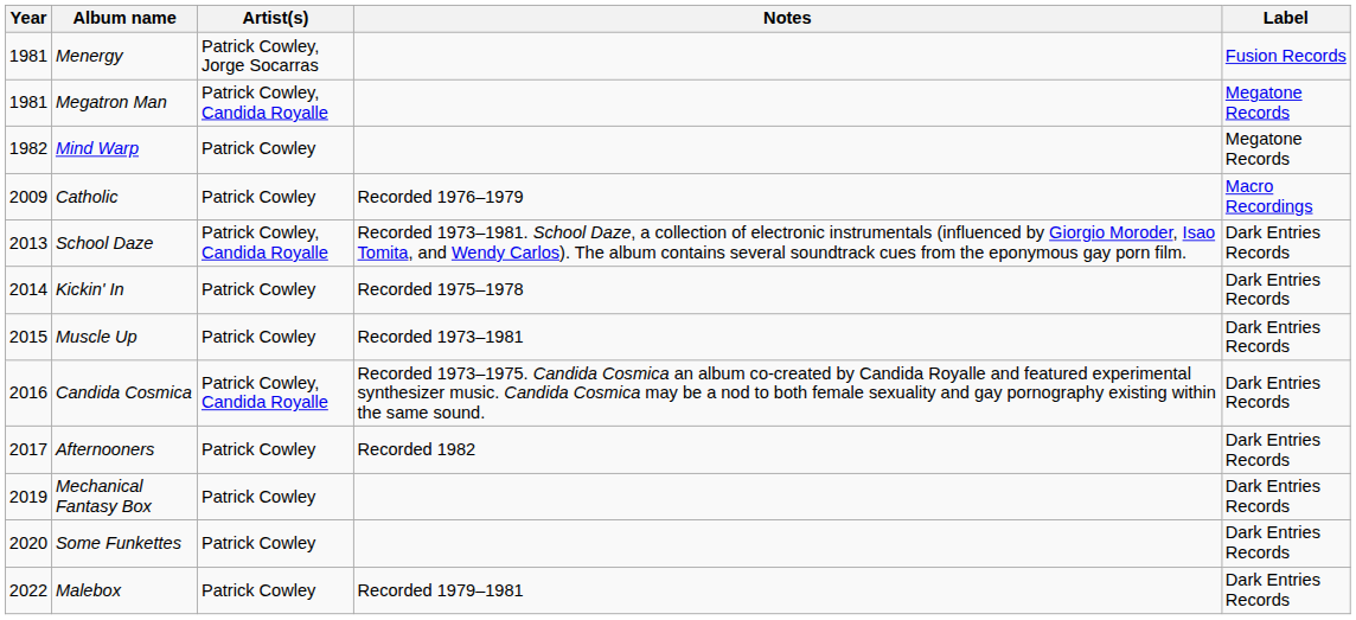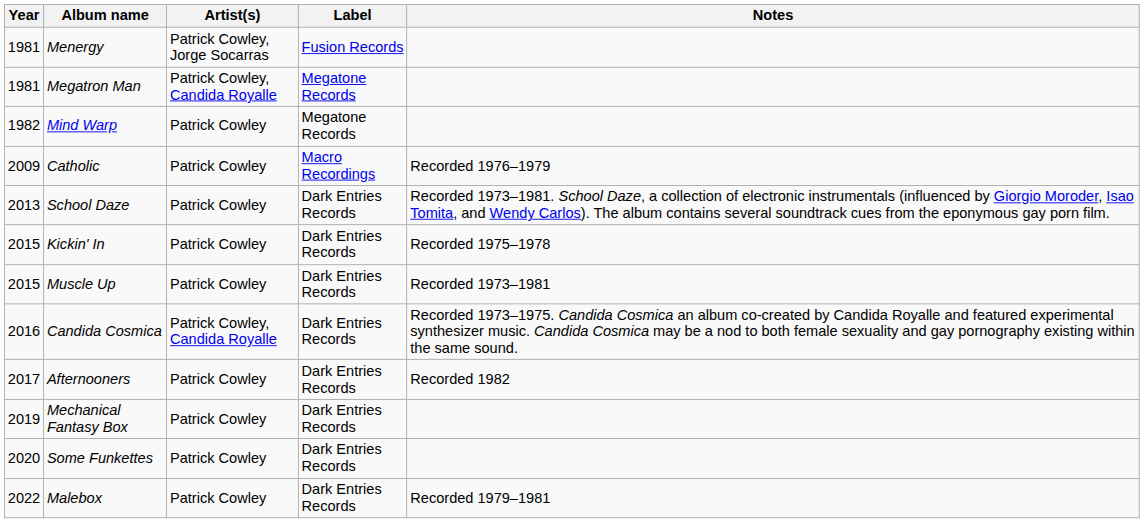columns swapped: Label <-> Notes
School Daze | Artist(s): Patrick Cowley, Candida Royalle -> Patrick Cowley
Kickin' In | Year: 2014 -> 2015
